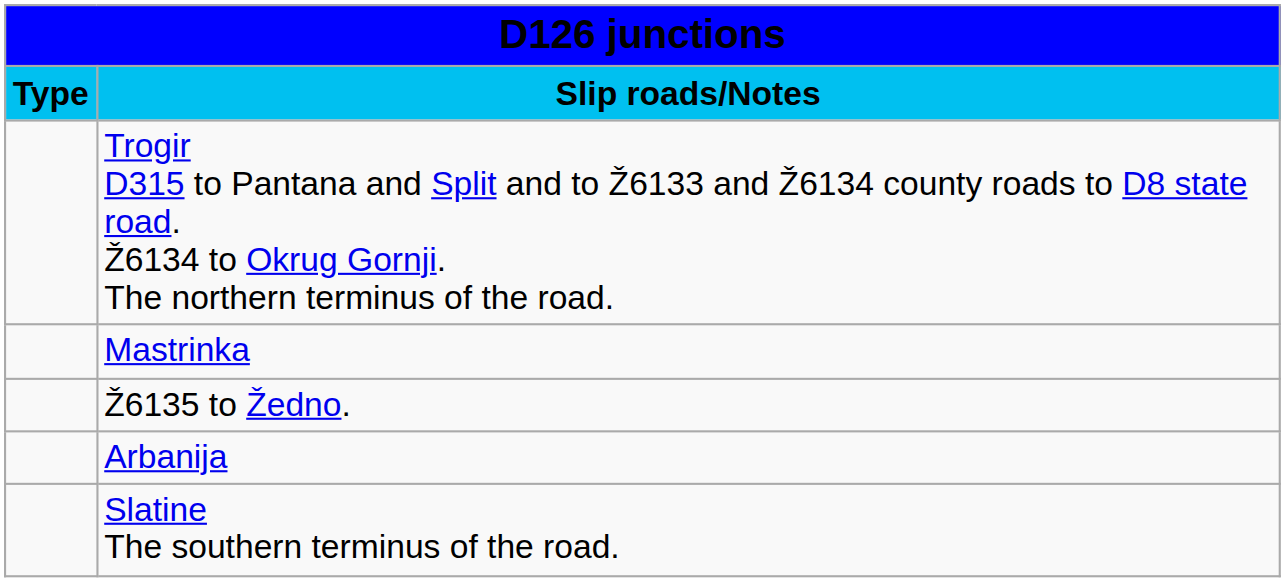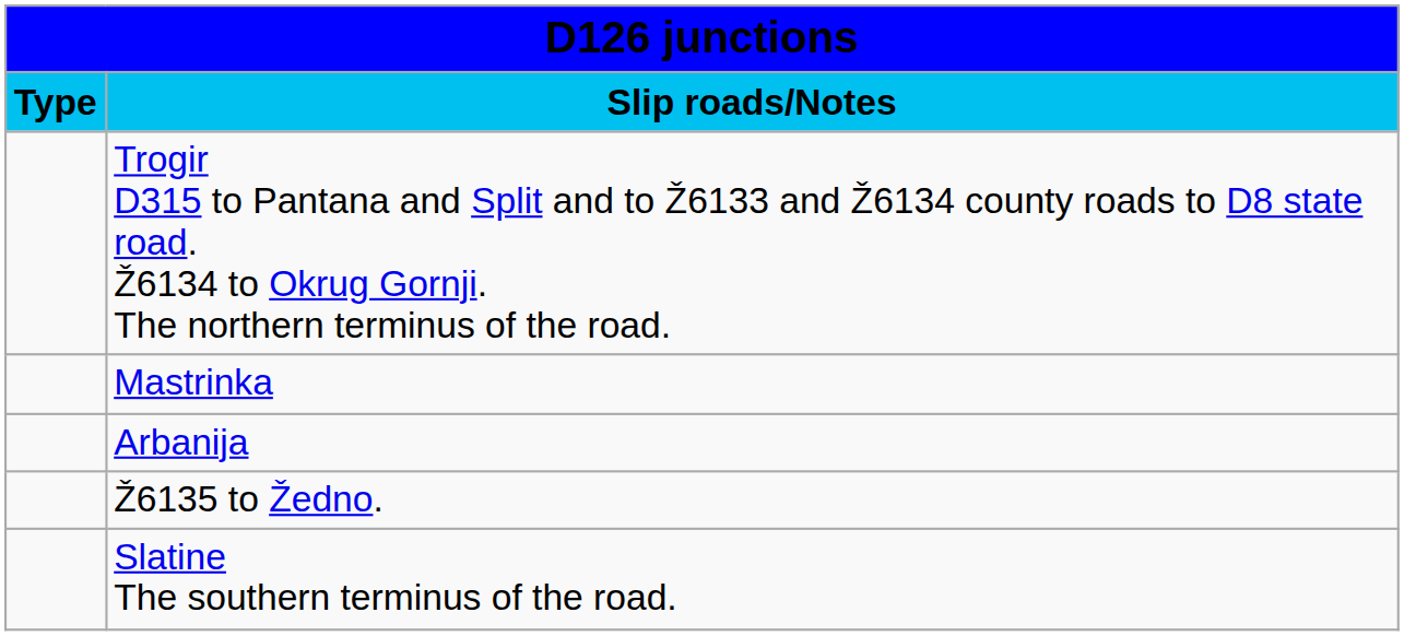rows swapped: Ž6135 to Žedno. <-> Arbanija
